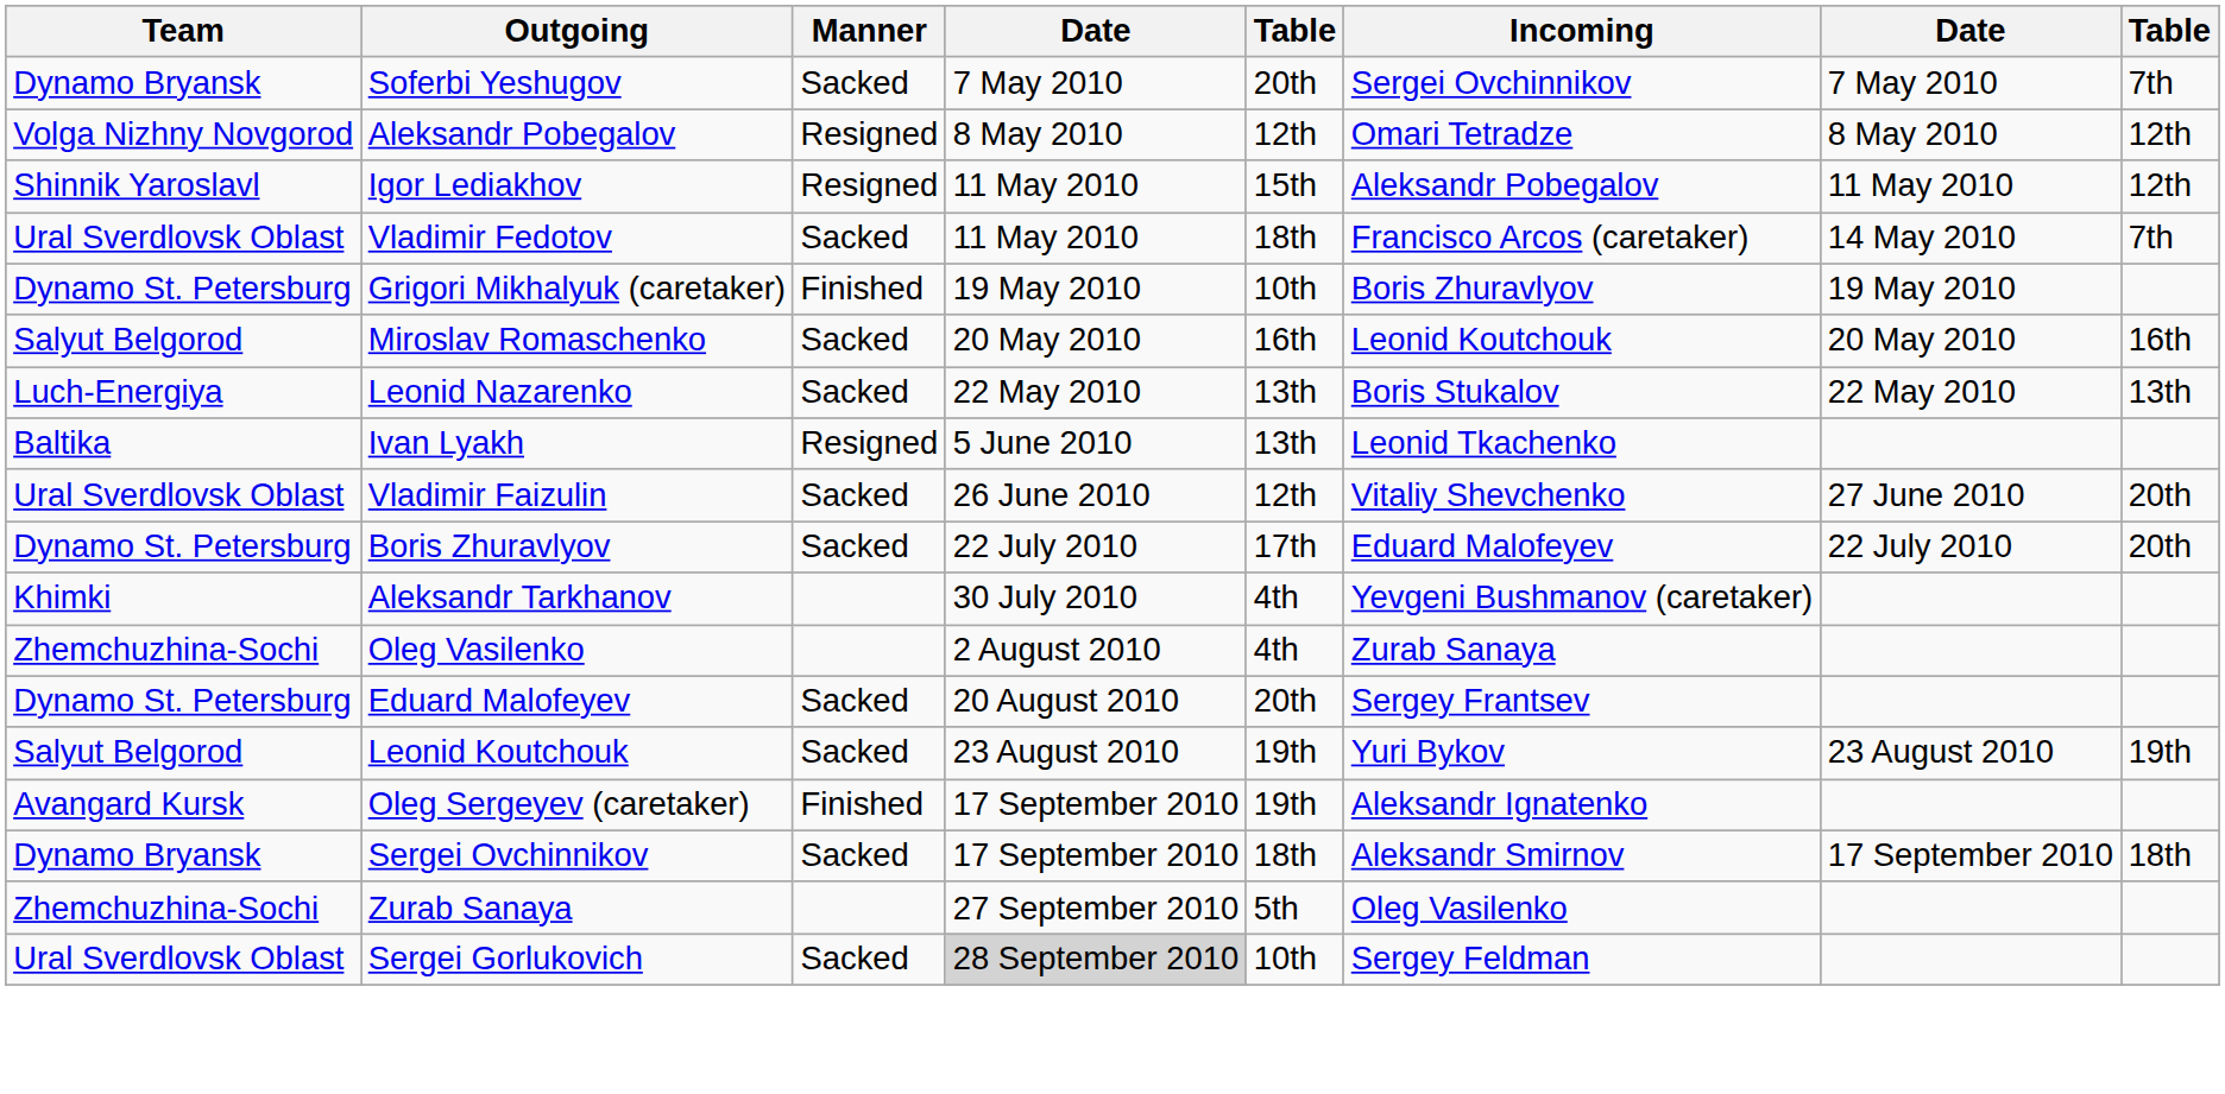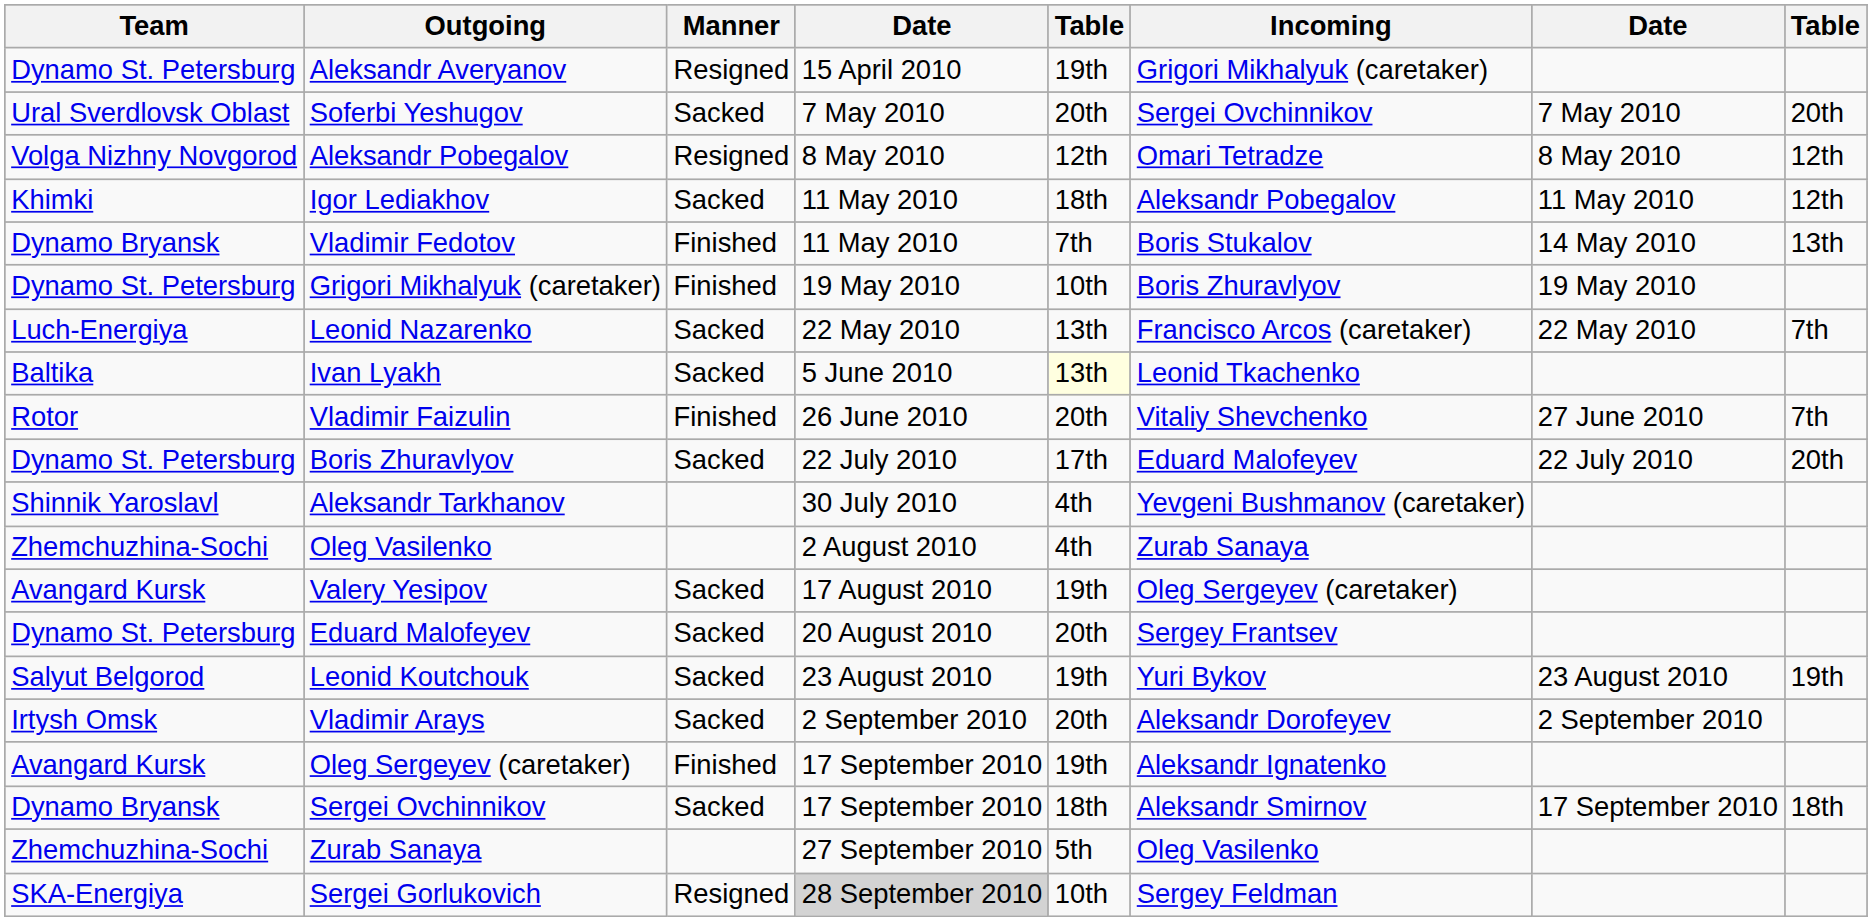+ row: Dynamo St. Petersburg | Aleksandr Averyanov | Resigned | 15 April 2010 | 19th | Grigori Mikhalyuk (caretaker)
Soferbi Yeshugov | Team: Dynamo Bryansk -> Ural Sverdlovsk Oblast
Soferbi Yeshugov | column 8: 7th -> 20th
Igor Lediakhov | Team: Shinnik Yaroslavl -> Khimki
Igor Lediakhov | Manner: Resigned -> Sacked
Igor Lediakhov | column 5: 15th -> 18th
Vladimir Fedotov | Team: Ural Sverdlovsk Oblast -> Dynamo Bryansk
Vladimir Fedotov | Manner: Sacked -> Finished
Vladimir Fedotov | column 5: 18th -> 7th
Vladimir Fedotov | Incoming: Francisco Arcos (caretaker) -> Boris Stukalov
Vladimir Fedotov | column 8: 7th -> 13th
- row: Salyut Belgorod | Miroslav Romaschenko | Sacked | 20 May 2010 | 16th | Leonid Koutchouk | 20 May 2010 | 16th
Leonid Nazarenko | Incoming: Boris Stukalov -> Francisco Arcos (caretaker)
Leonid Nazarenko | column 8: 13th -> 7th
Ivan Lyakh | Manner: Resigned -> Sacked
Ivan Lyakh | column 5: no background -> lightyellow background
Vladimir Faizulin | Team: Ural Sverdlovsk Oblast -> Rotor
Vladimir Faizulin | Manner: Sacked -> Finished
Vladimir Faizulin | column 5: 12th -> 20th
Vladimir Faizulin | column 8: 20th -> 7th
Aleksandr Tarkhanov | Team: Khimki -> Shinnik Yaroslavl
+ row: Avangard Kursk | Valery Yesipov | Sacked | 17 August 2010 | 19th | Oleg Sergeyev (caretaker)
+ row: Irtysh Omsk | Vladimir Arays | Sacked | 2 September 2010 | 20th | Aleksandr Dorofeyev | 2 September 2010
Sergei Gorlukovich | Team: Ural Sverdlovsk Oblast -> SKA-Energiya
Sergei Gorlukovich | Manner: Sacked -> Resigned
